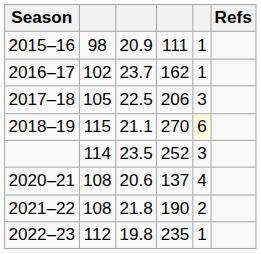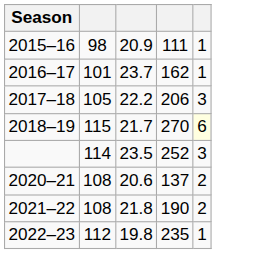- column: Refs
2016–17 | column 2: 102 -> 101
2017–18 | column 3: 22.5 -> 22.2
2018–19 | column 3: 21.1 -> 21.7
2020–21 | column 5: 4 -> 2
